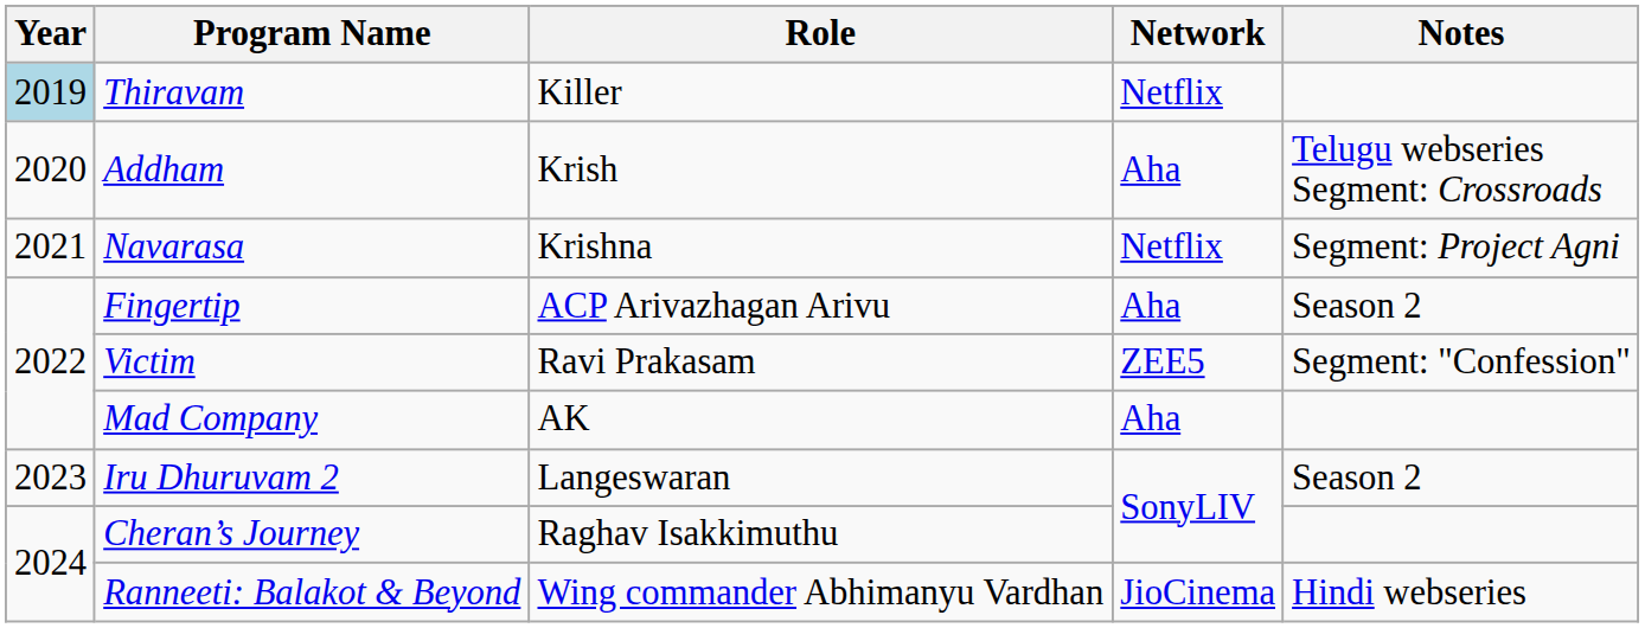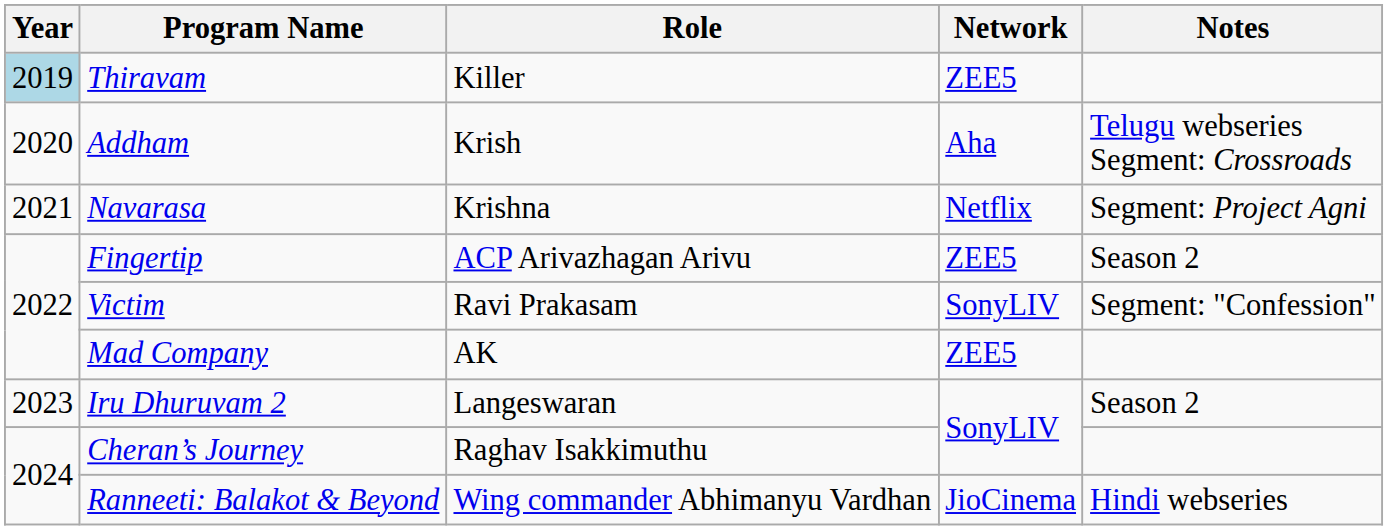Thiravam | Network: Netflix -> ZEE5
Fingertip | Network: Aha -> ZEE5
Victim | Network: ZEE5 -> SonyLIV
Mad Company | Network: Aha -> ZEE5
